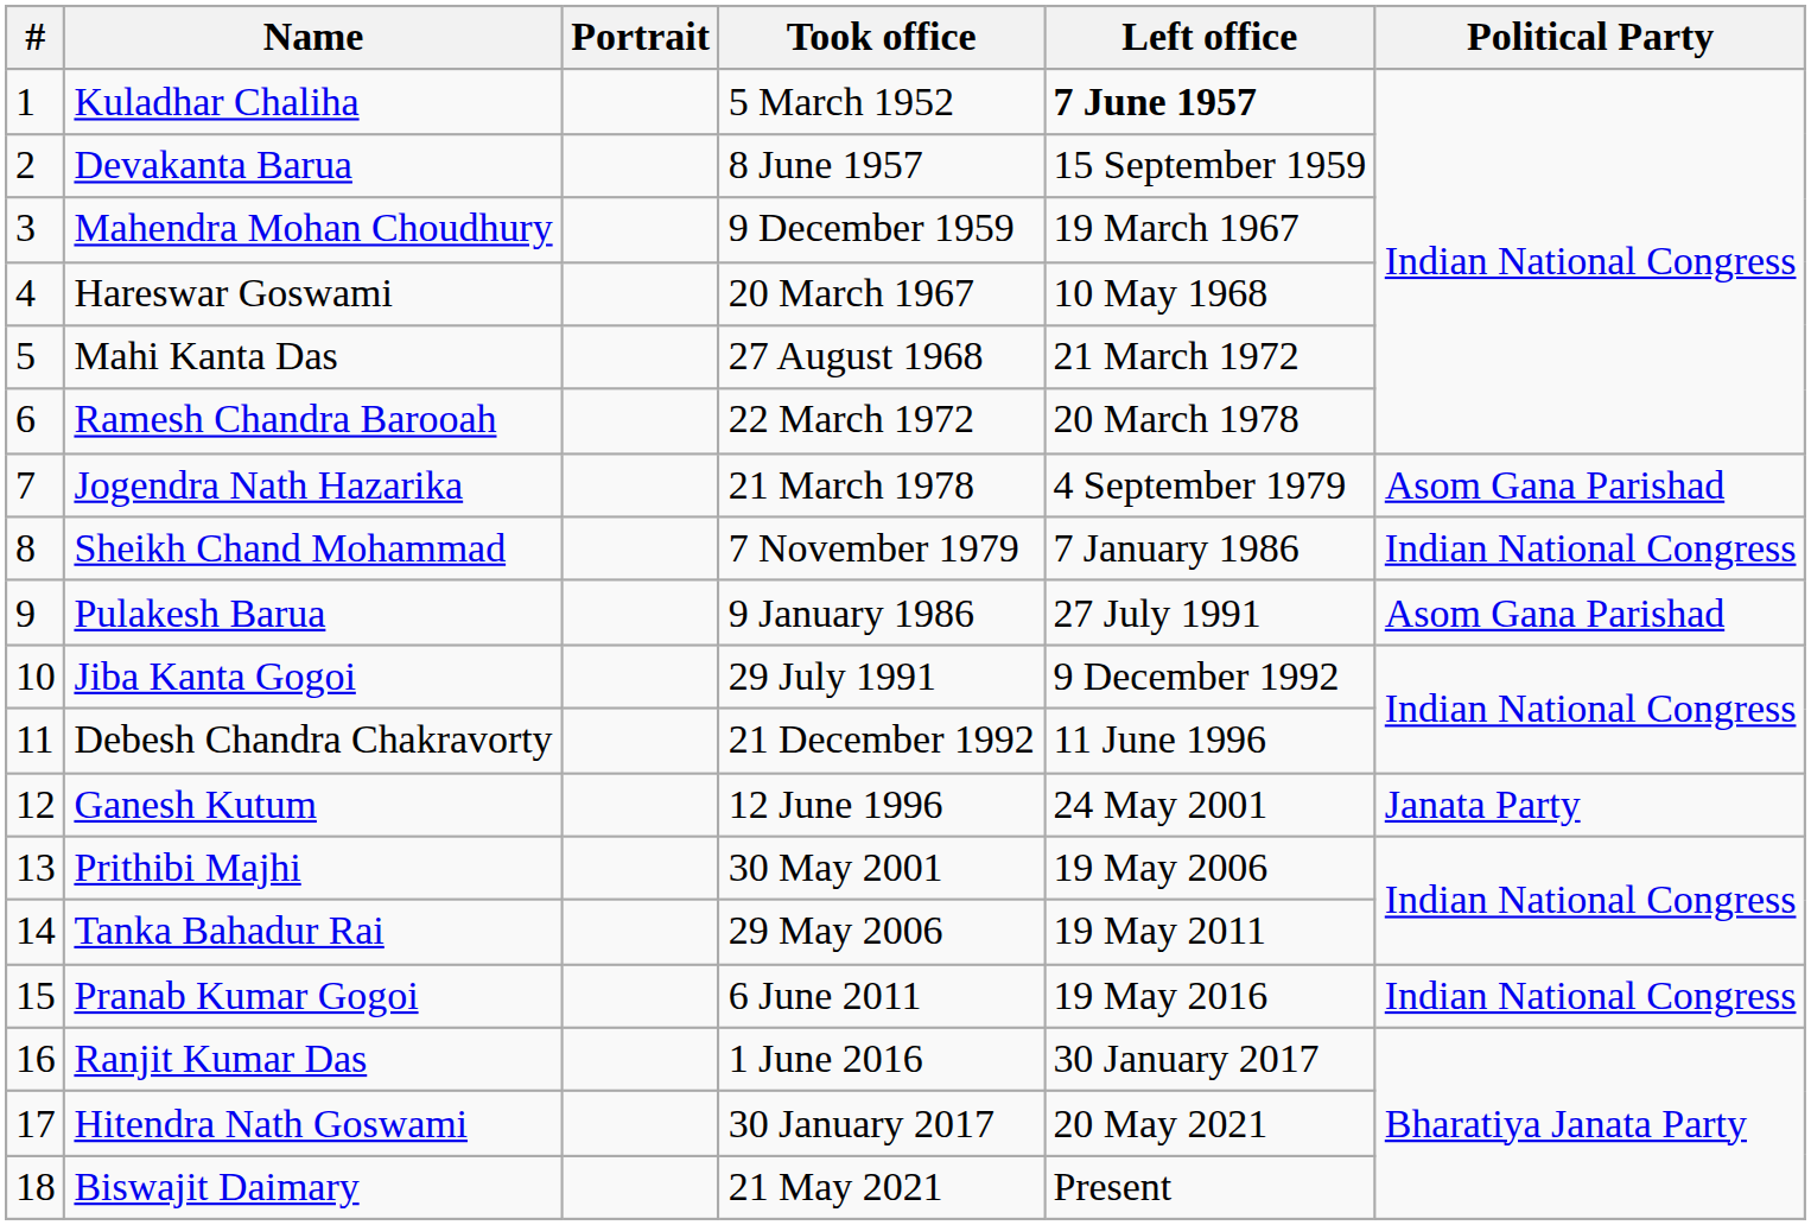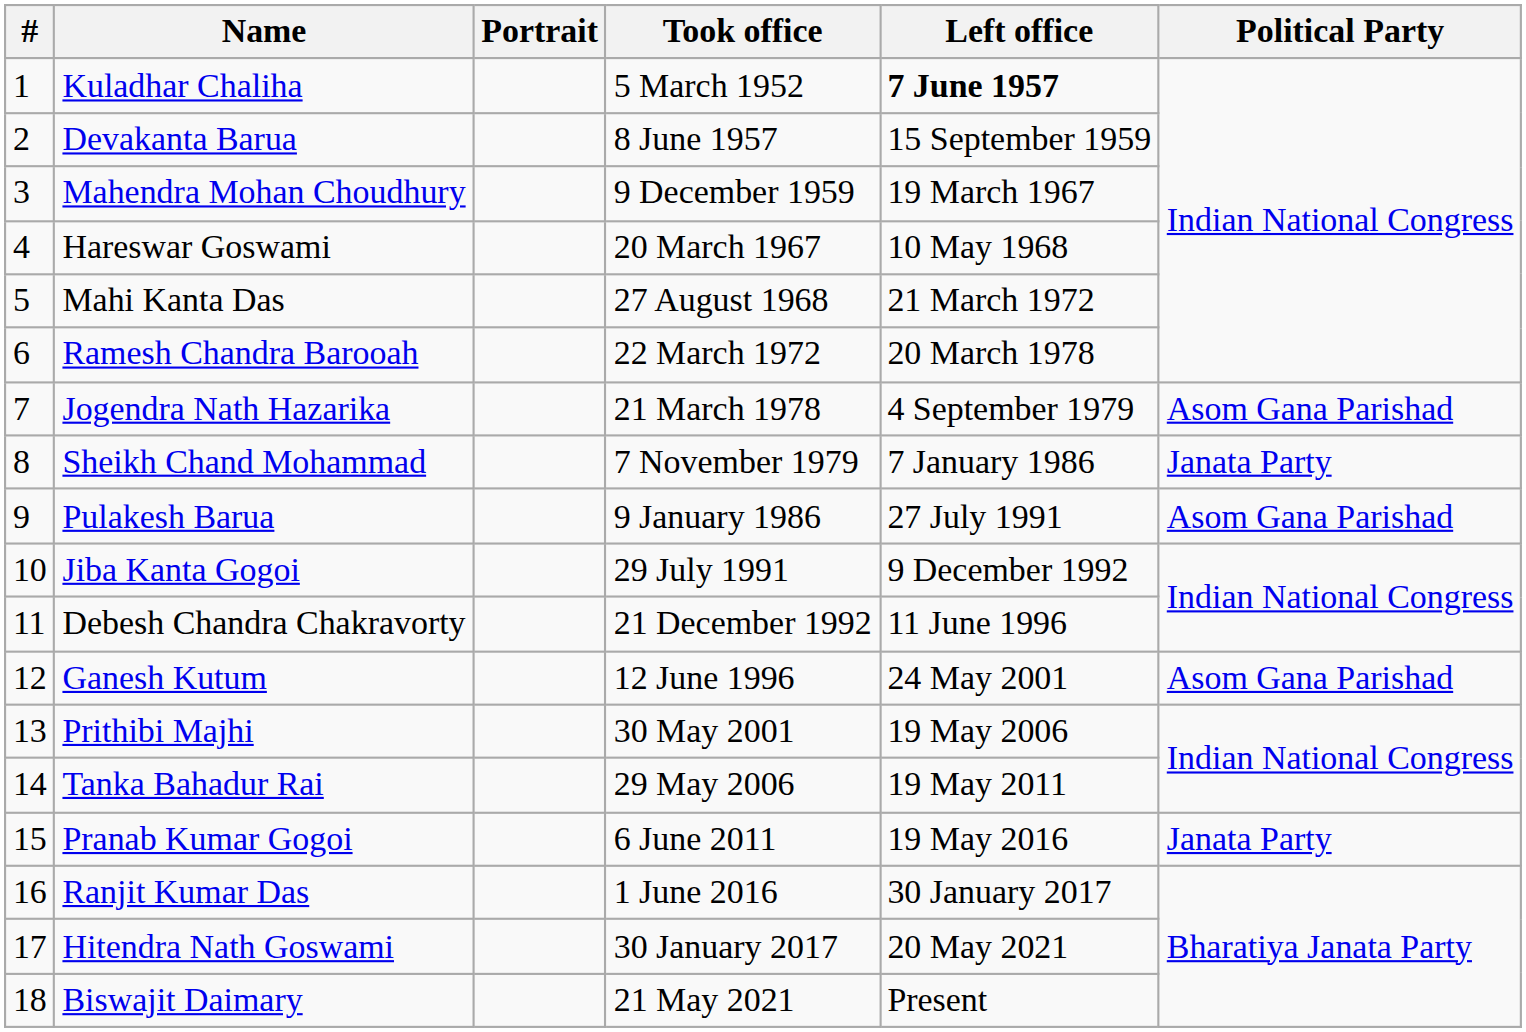Sheikh Chand Mohammad | Political Party: Indian National Congress -> Janata Party
Ganesh Kutum | Political Party: Janata Party -> Asom Gana Parishad
Pranab Kumar Gogoi | Political Party: Indian National Congress -> Janata Party
